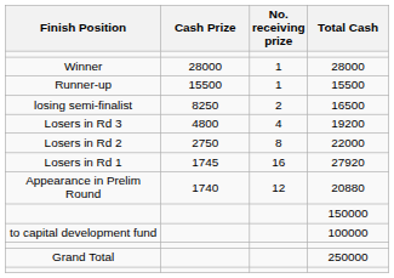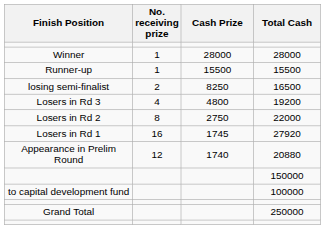columns swapped: Cash Prize <-> No. receiving prize
